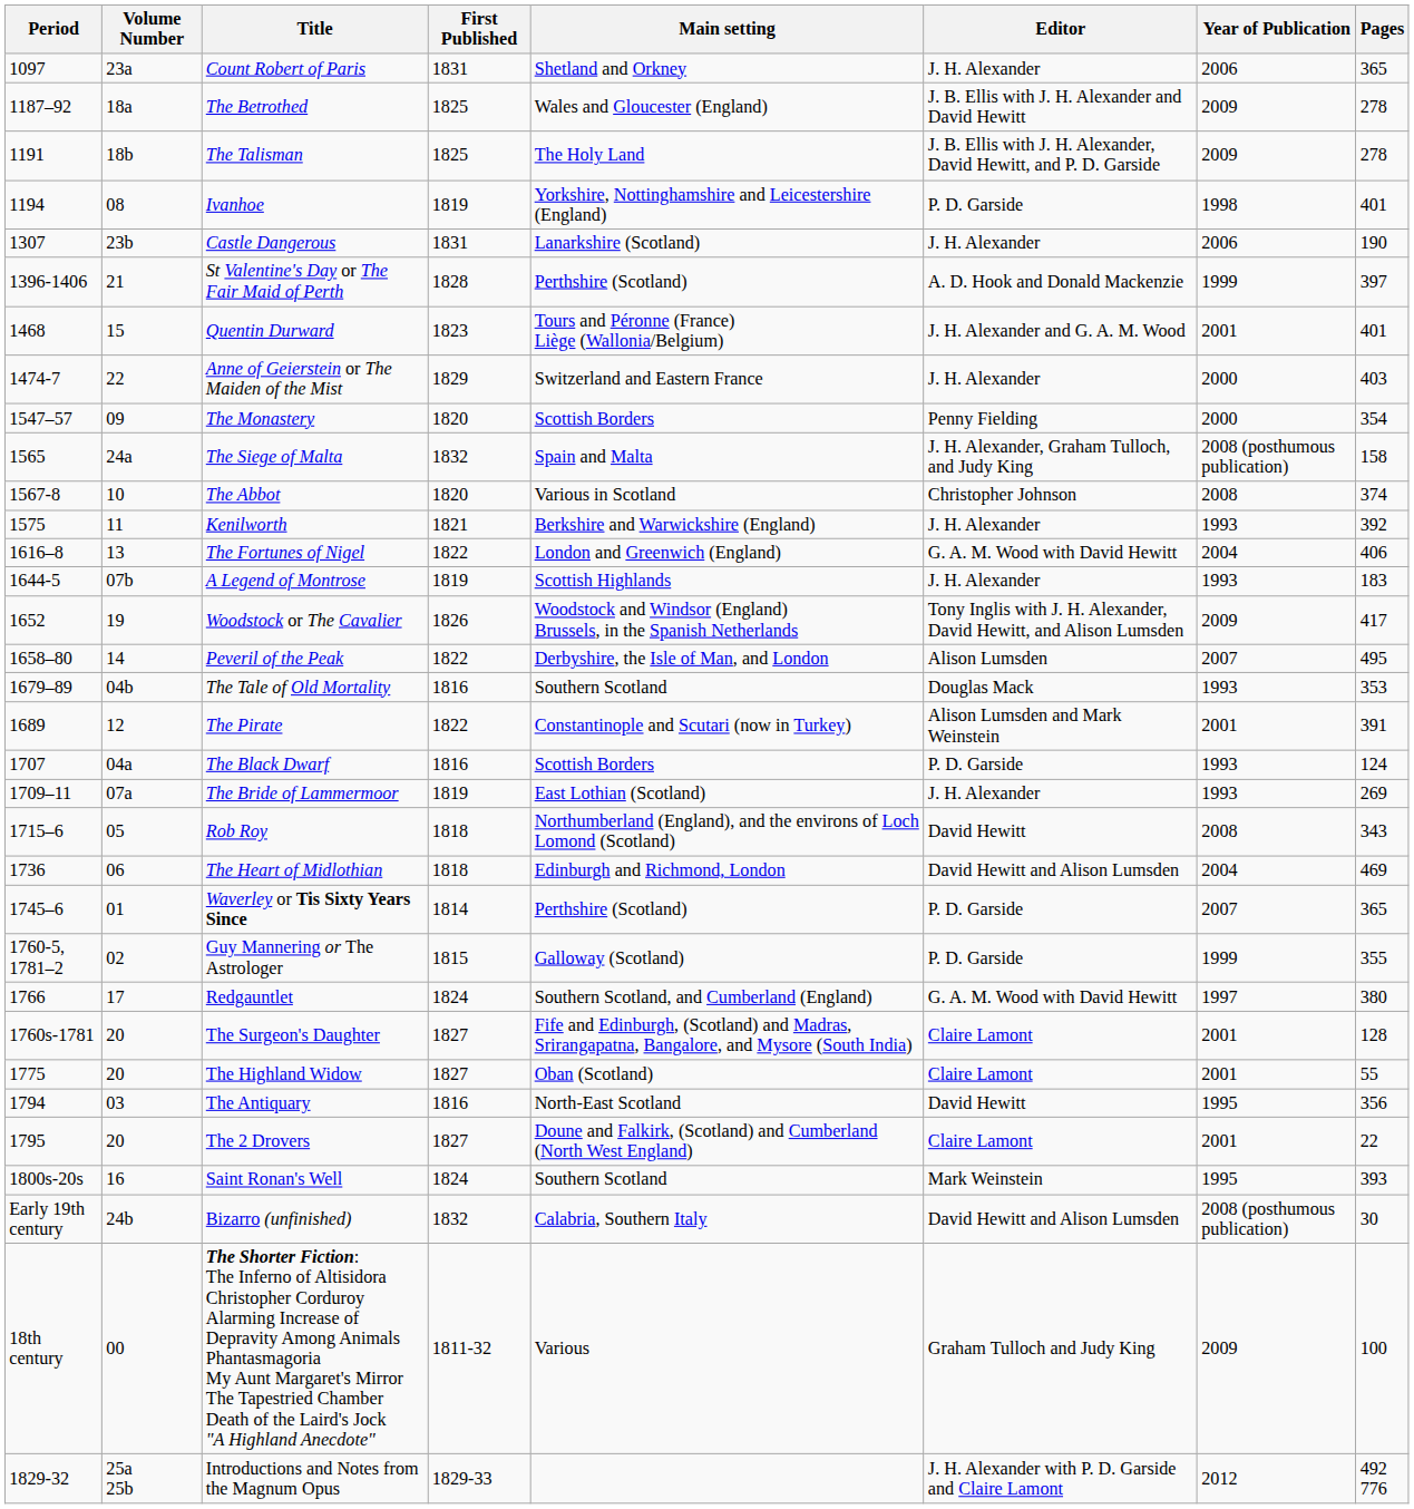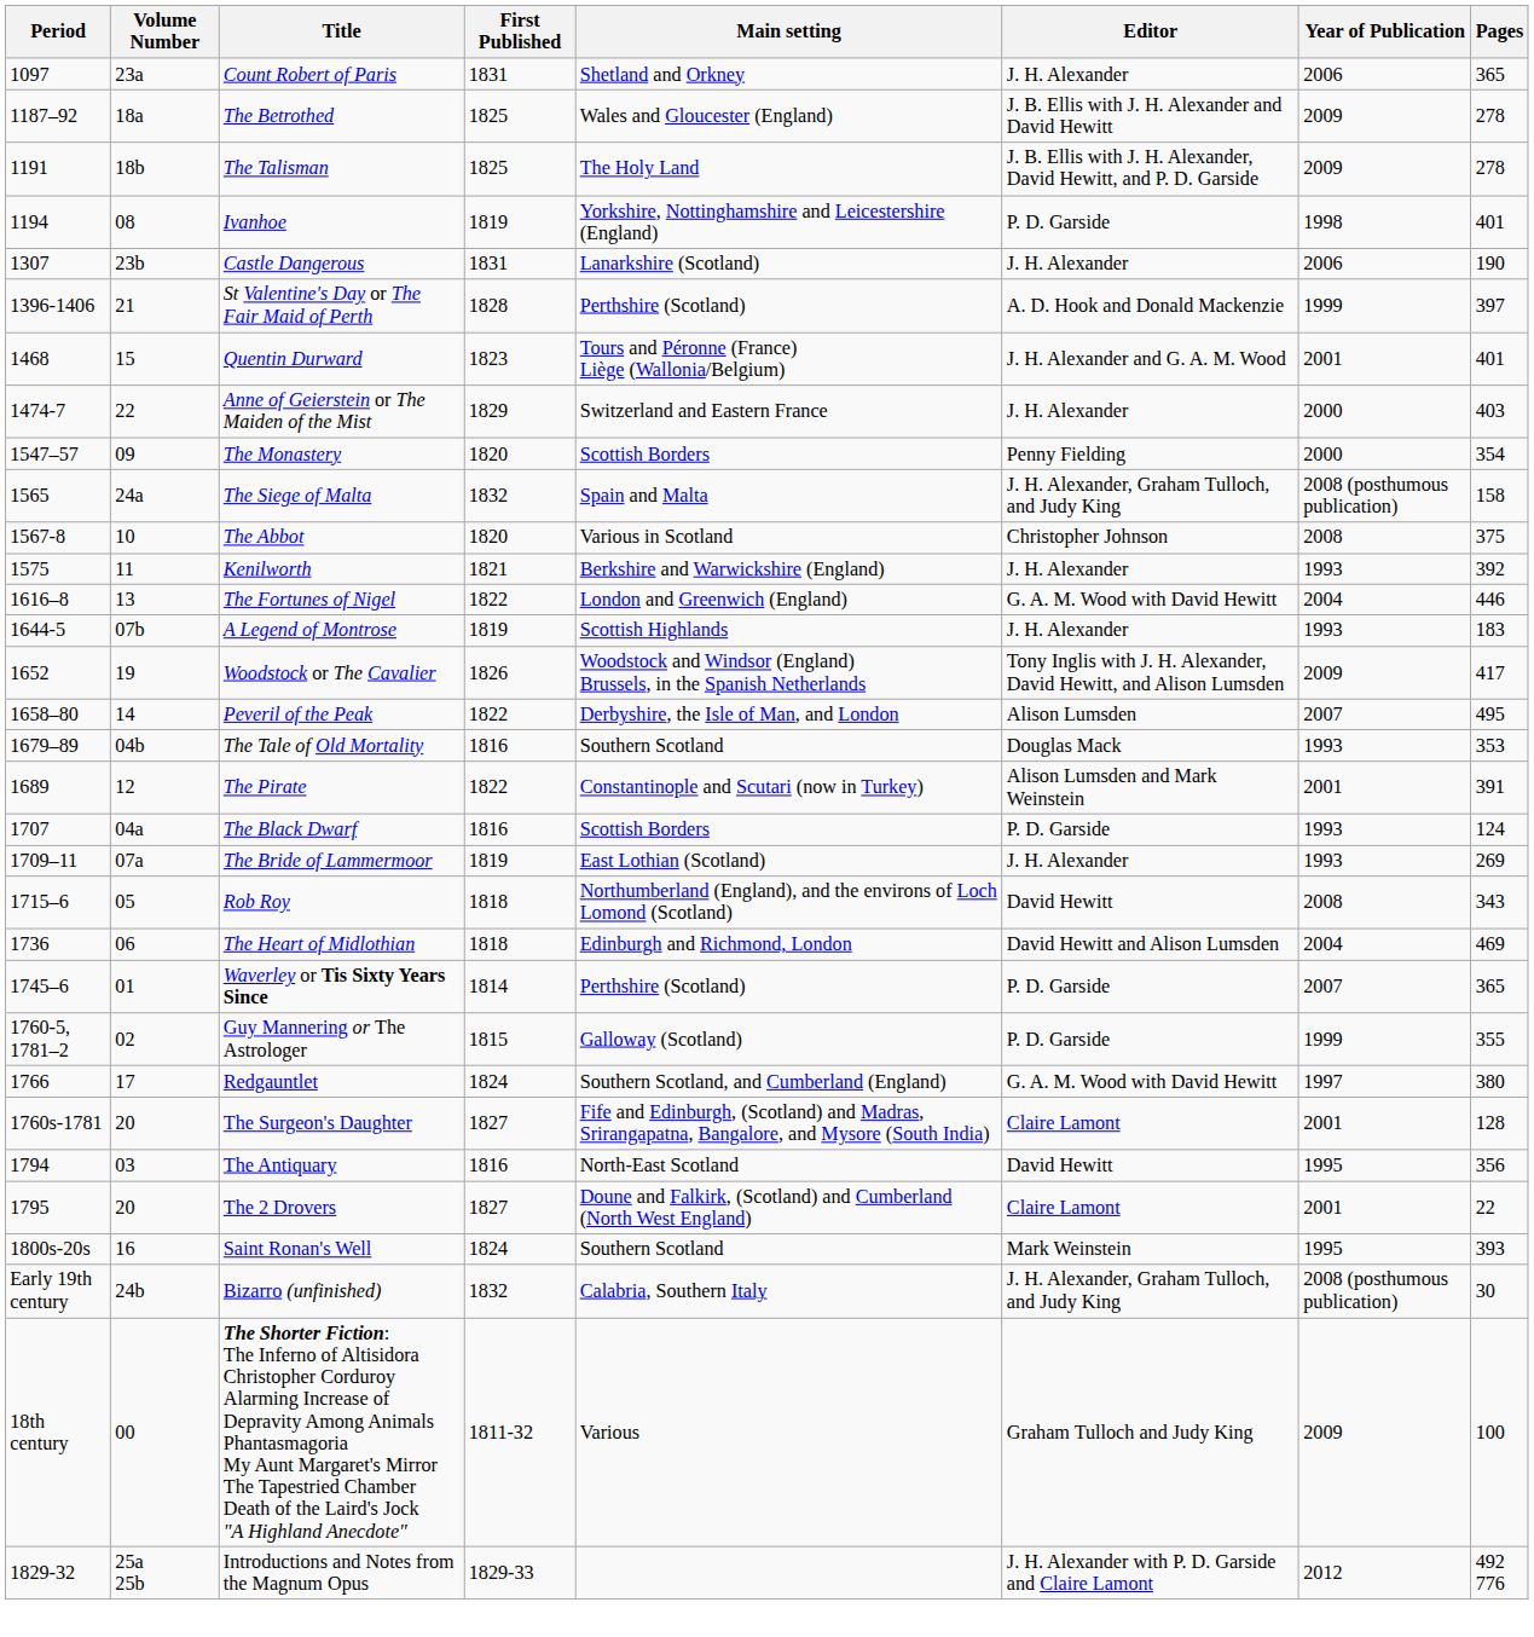The Abbot | Pages: 374 -> 375
The Fortunes of Nigel | Pages: 406 -> 446
- row: 1775 | 20 | The Highland Widow | 1827 | Oban (Scotland) | Claire Lamont | 2001 | 55
Bizarro (unfinished) | Editor: David Hewitt and Alison Lumsden -> J. H. Alexander, Graham Tulloch, and Judy King
